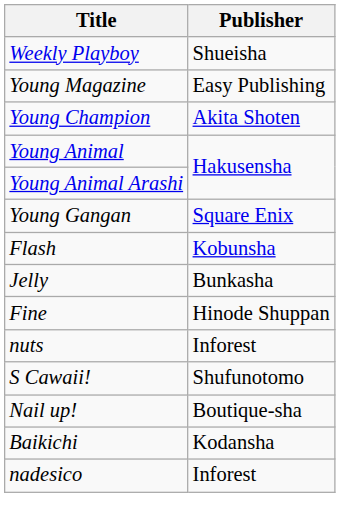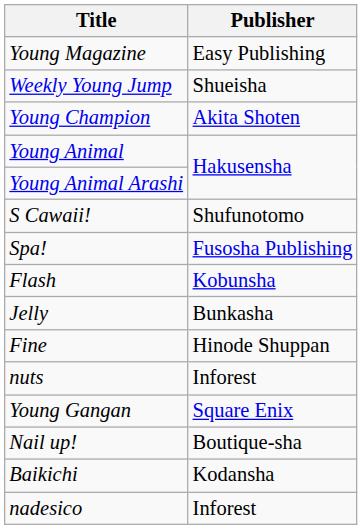- row: Weekly Playboy | Shueisha
+ row: Weekly Young Jump | Shueisha
rows swapped: Young Gangan <-> S Cawaii!
+ row: Spa! | Fusosha Publishing
